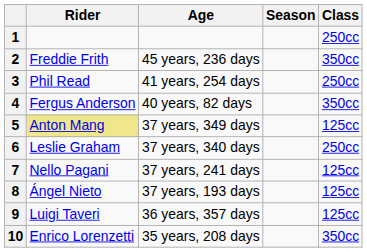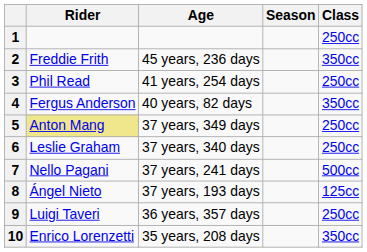5 | Class: 125cc -> 250cc
7 | Class: 125cc -> 500cc
9 | Class: 125cc -> 250cc
